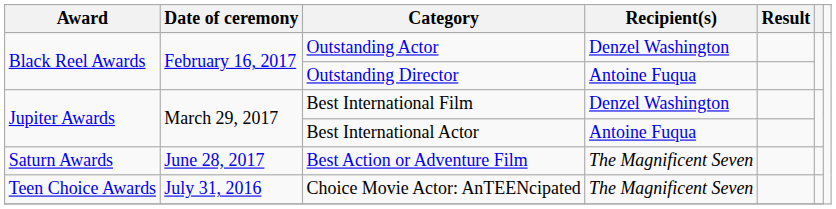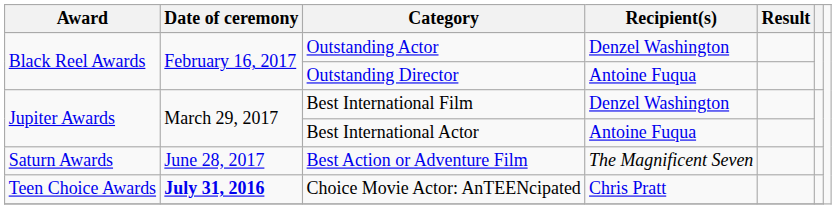Choice Movie Actor: AnTEENcipated | Date of ceremony: normal -> bold
Choice Movie Actor: AnTEENcipated | Recipient(s): The Magnificent Seven -> Chris Pratt
